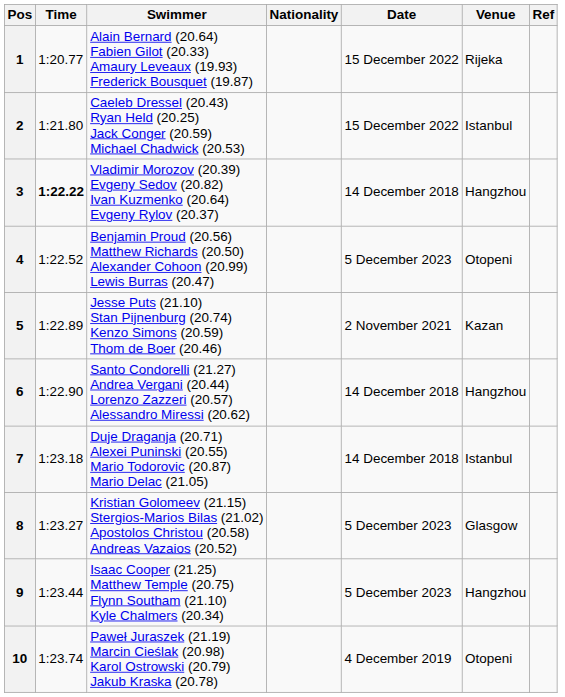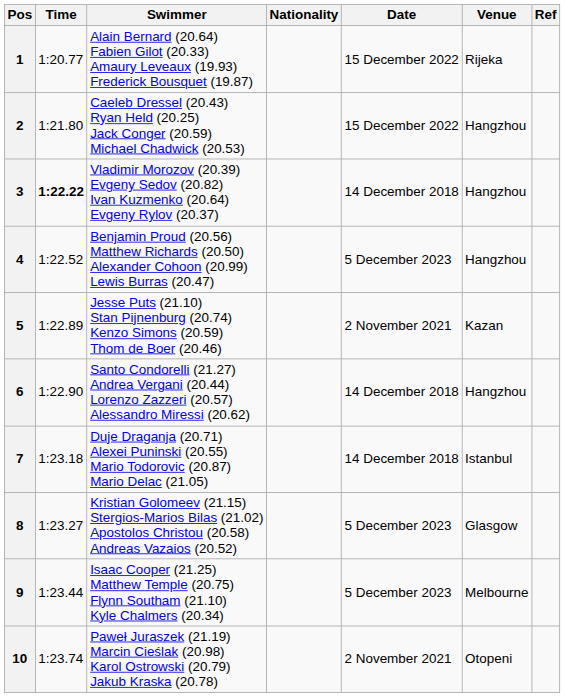2 | Venue: Istanbul -> Hangzhou
4 | Venue: Otopeni -> Hangzhou
9 | Venue: Hangzhou -> Melbourne
10 | Date: 4 December 2019 -> 2 November 2021
